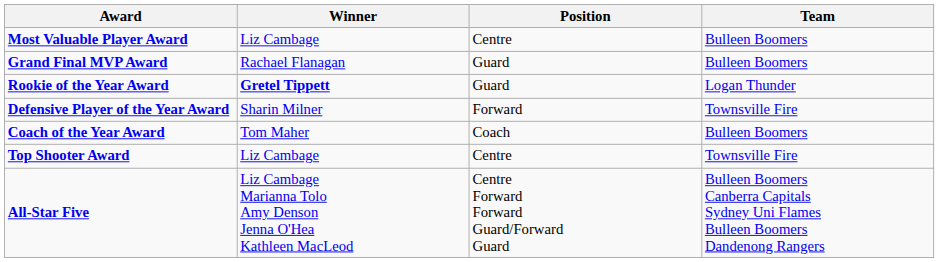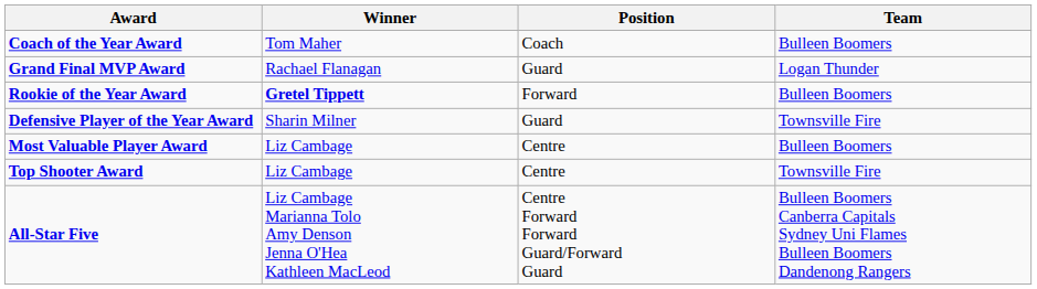rows swapped: Most Valuable Player Award <-> Coach of the Year Award
Grand Final MVP Award | Team: Bulleen Boomers -> Logan Thunder
Rookie of the Year Award | Position: Guard -> Forward
Rookie of the Year Award | Team: Logan Thunder -> Bulleen Boomers
Defensive Player of the Year Award | Position: Forward -> Guard
